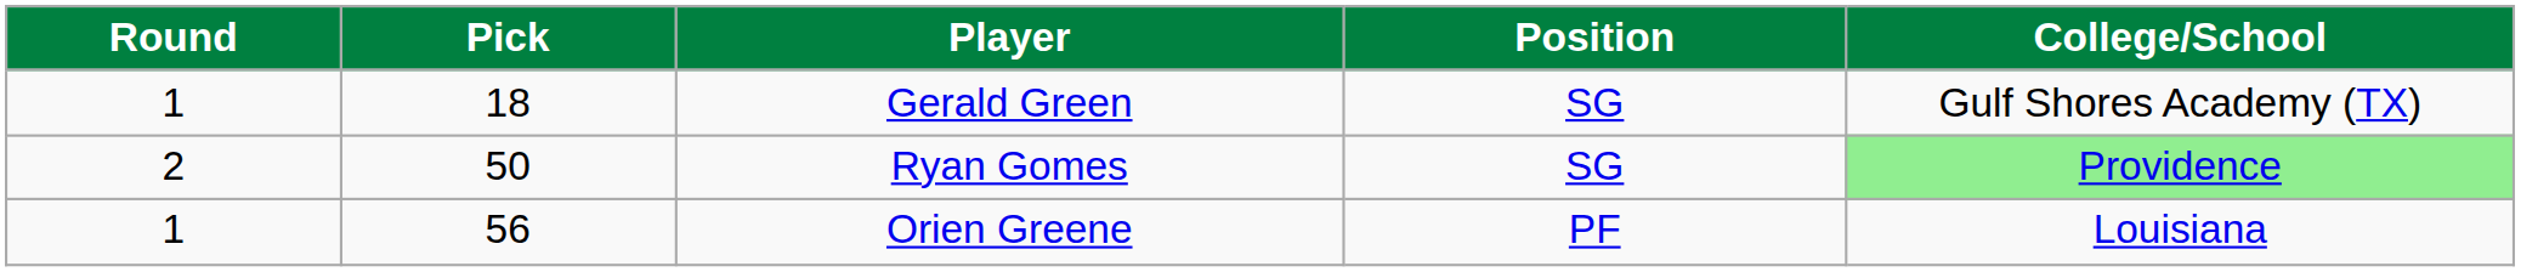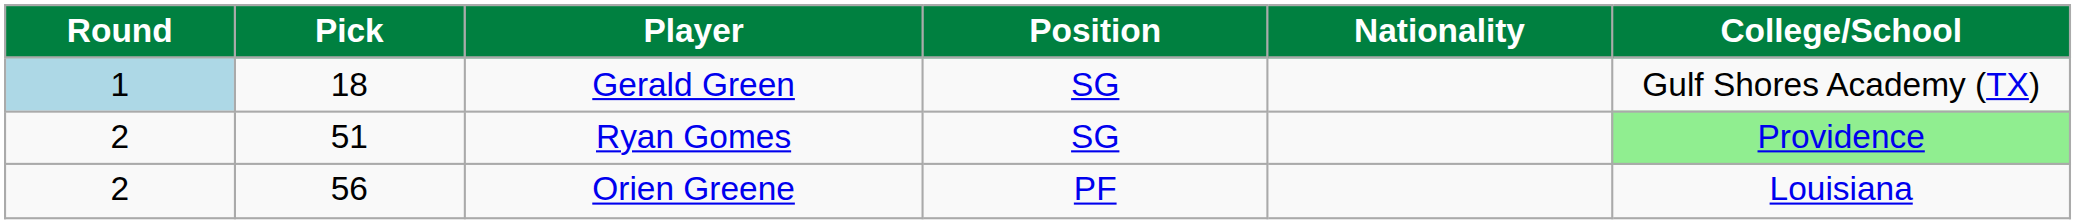+ column: Nationality
Gerald Green | Round: no background -> lightblue background
Ryan Gomes | Pick: 50 -> 51
Orien Greene | Round: 1 -> 2
